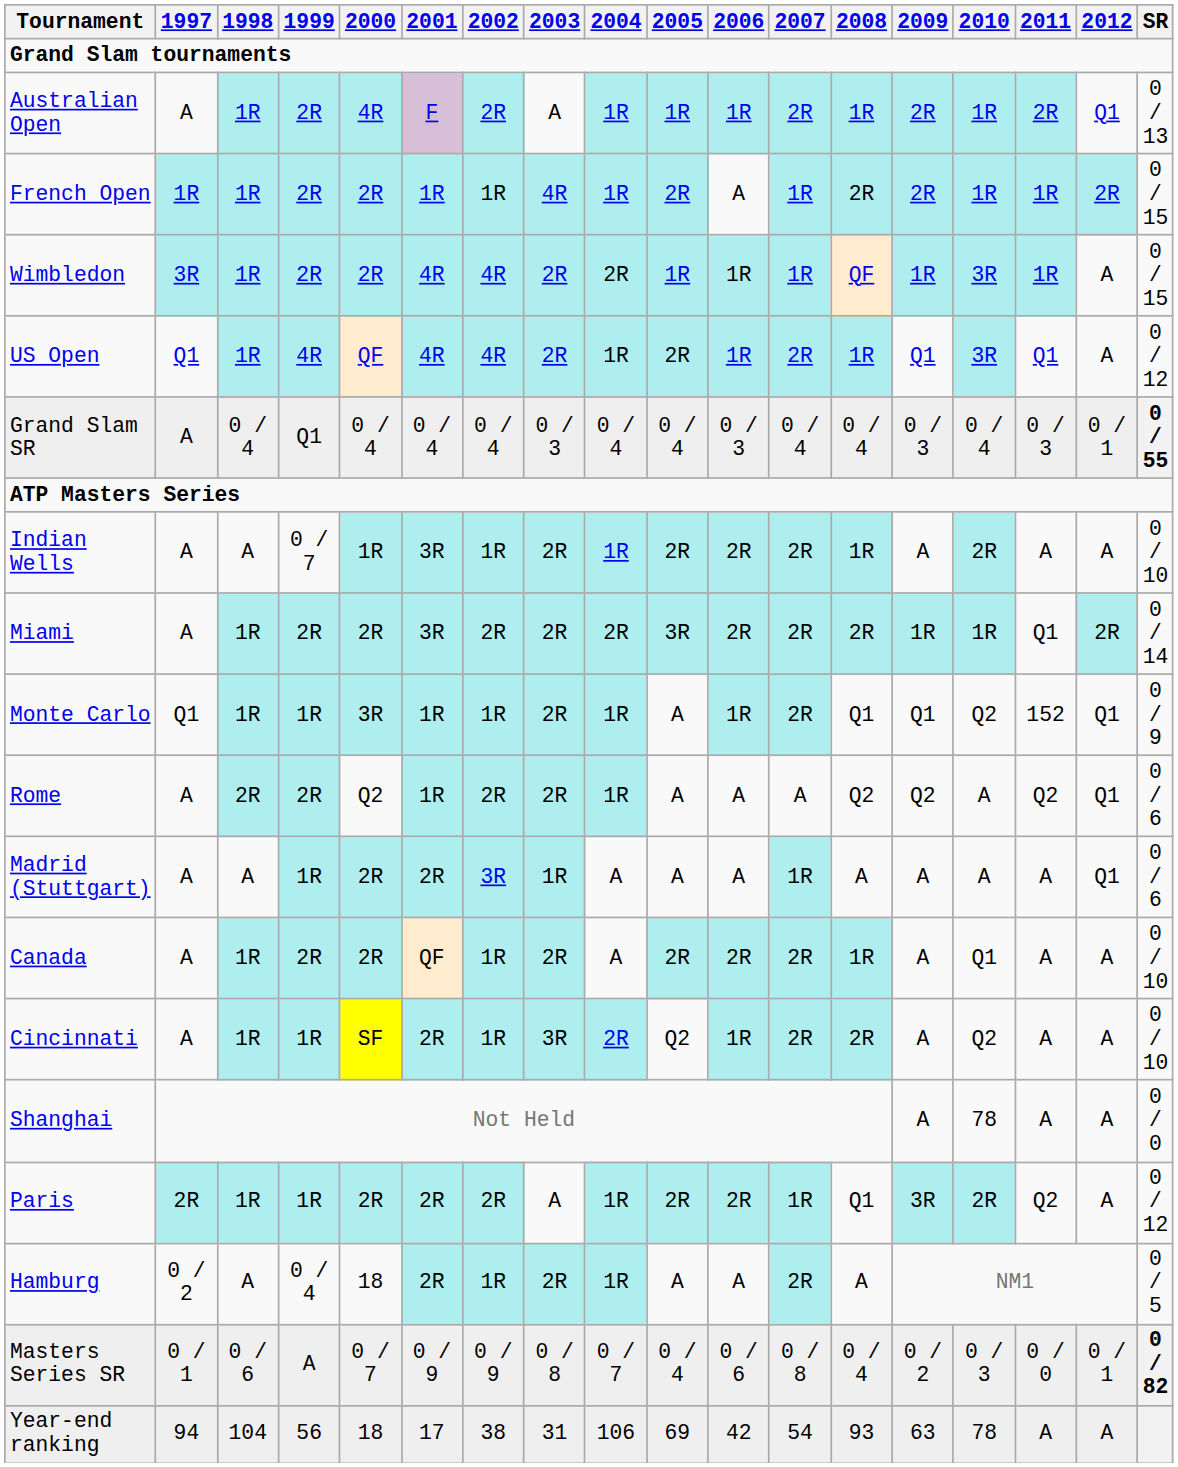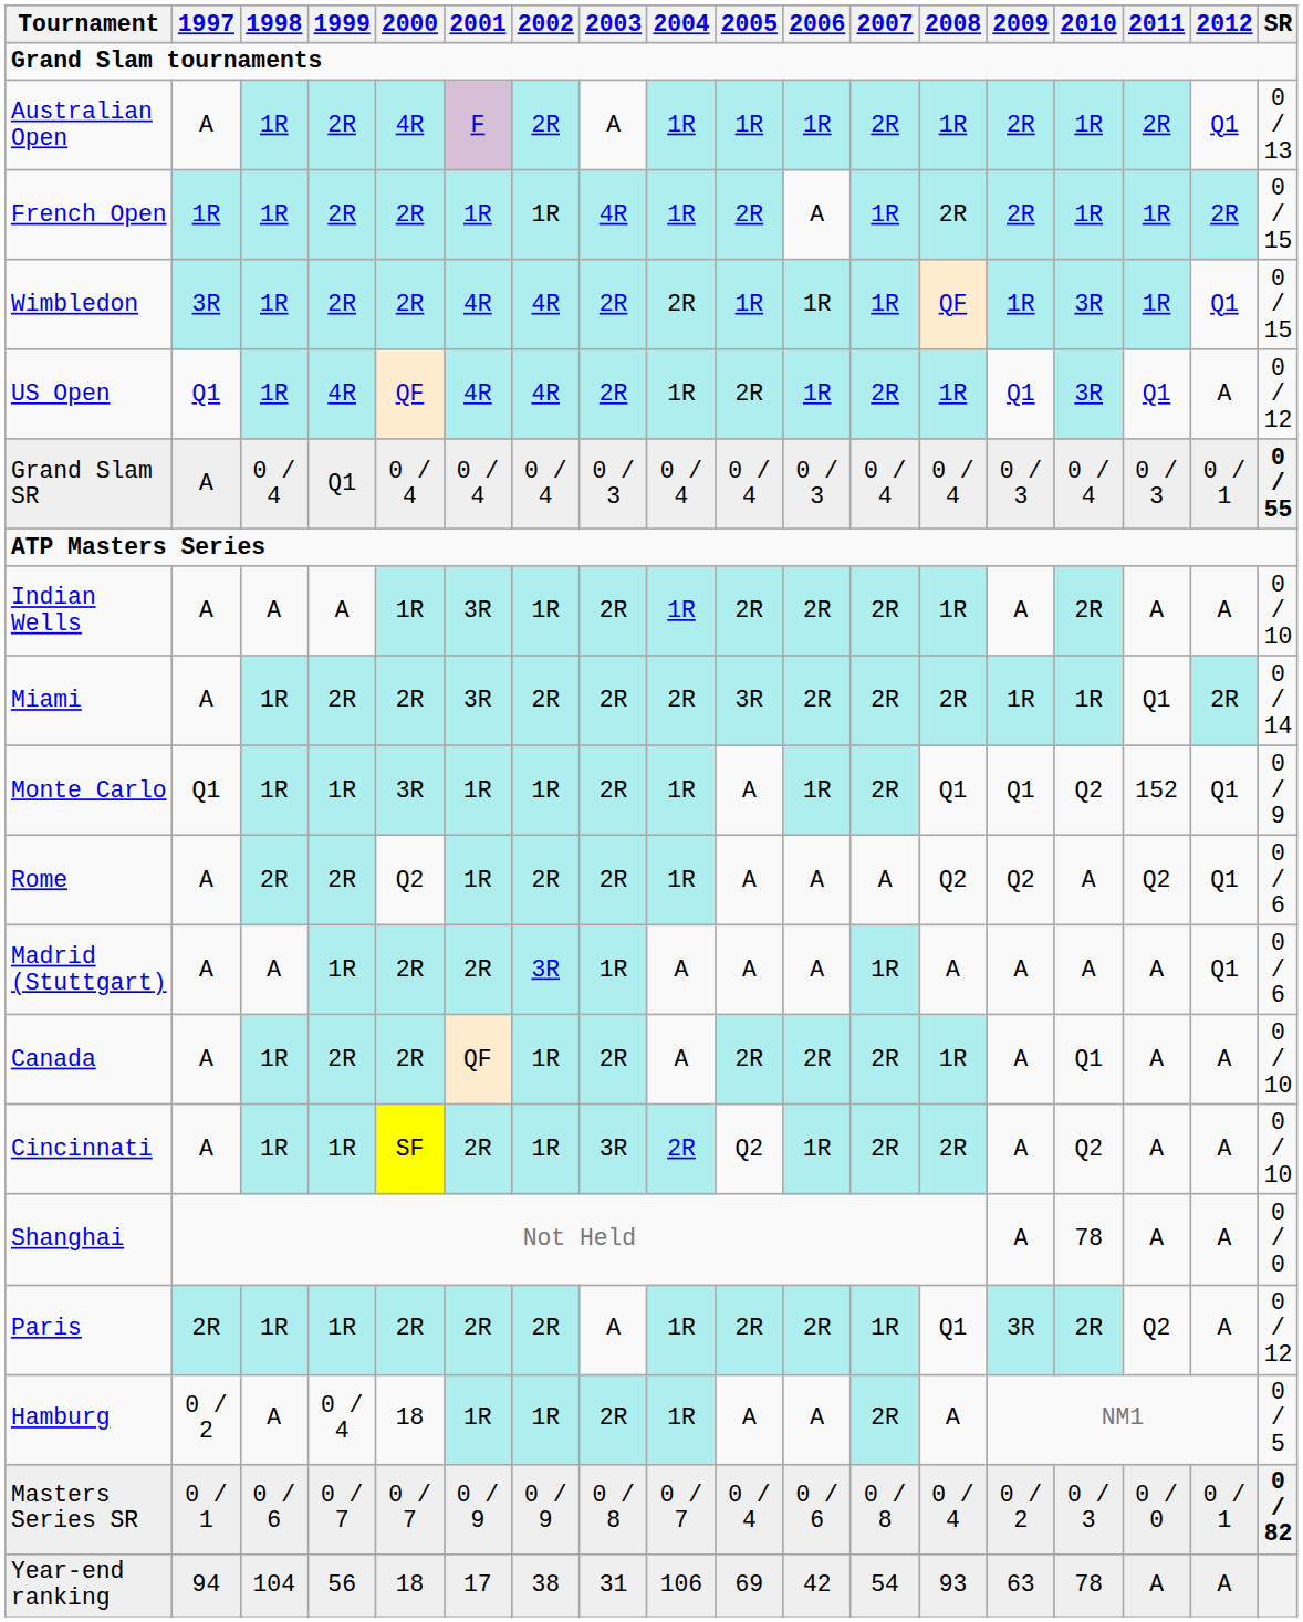Wimbledon | 2012: A -> Q1
Indian Wells | 1999: 0 / 7 -> A
Hamburg | 2001: 2R -> 1R
Masters Series SR | 1999: A -> 0 / 7
